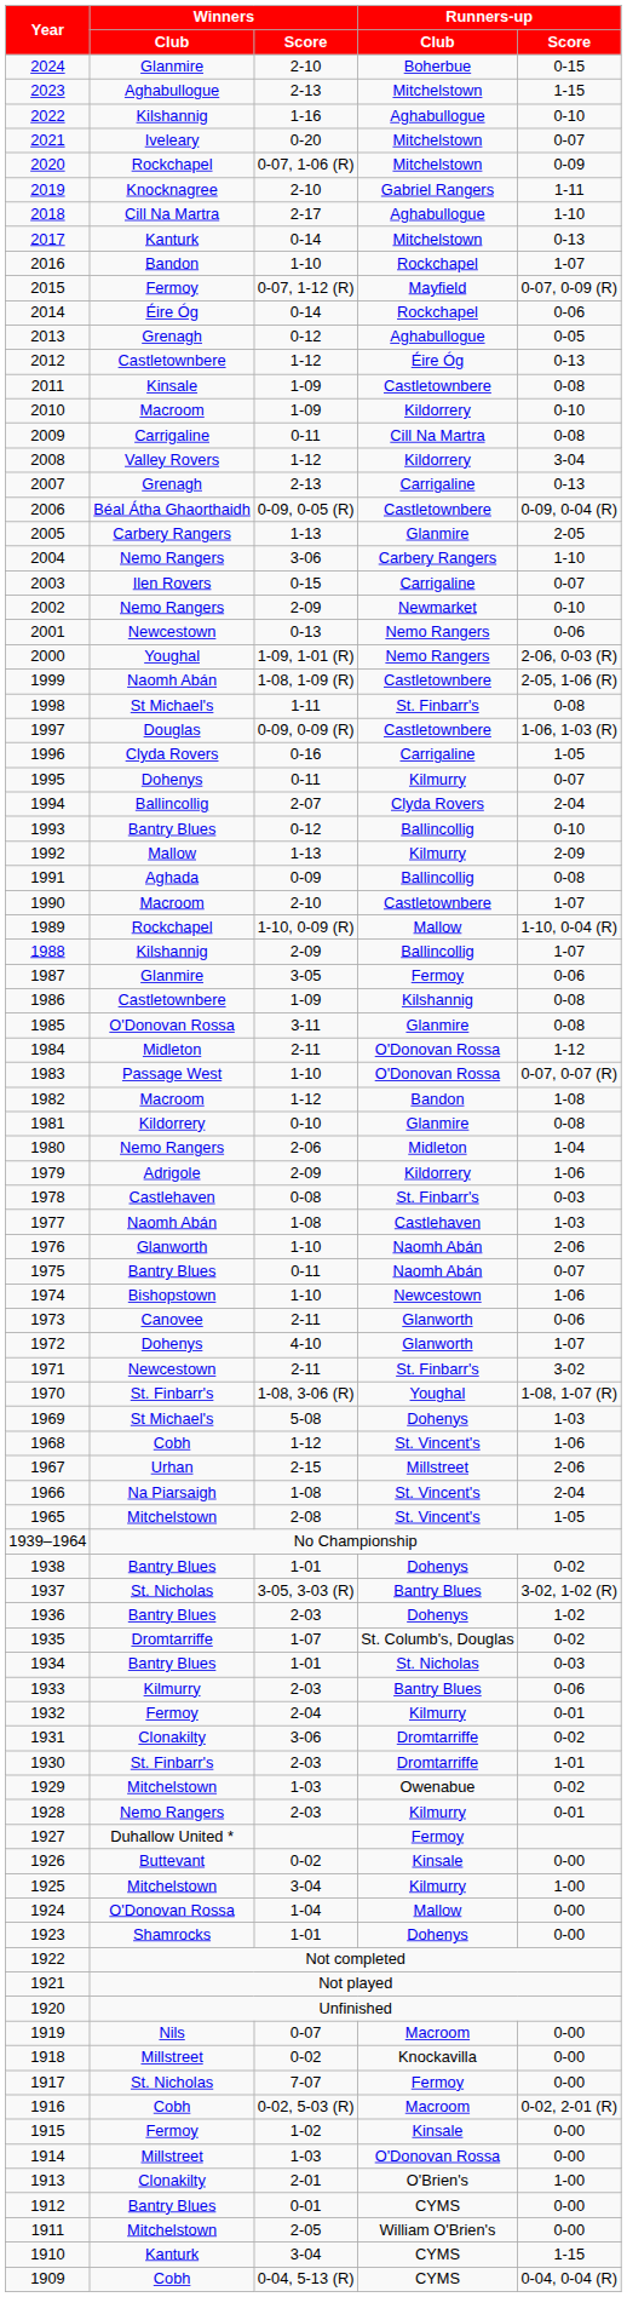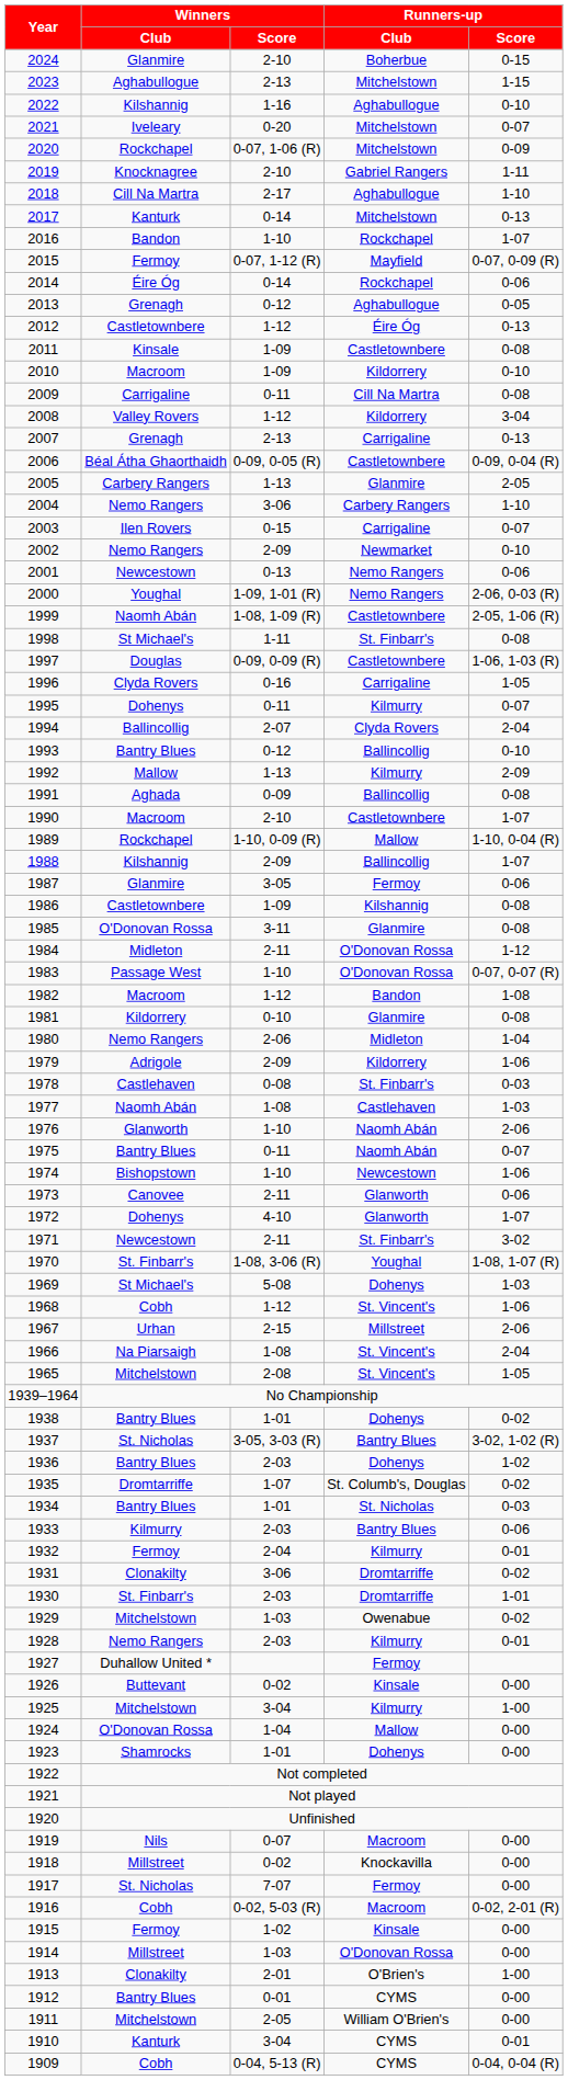1910 | Runners-up / Score: 1-15 -> 0-01
